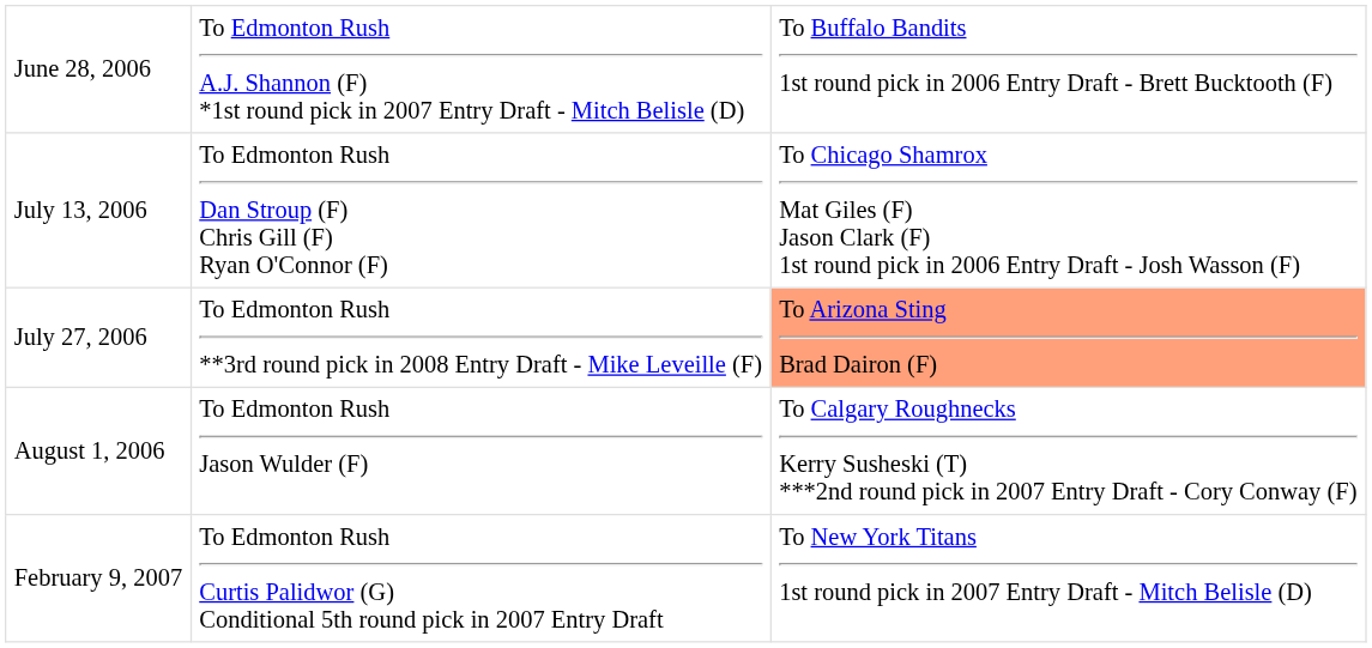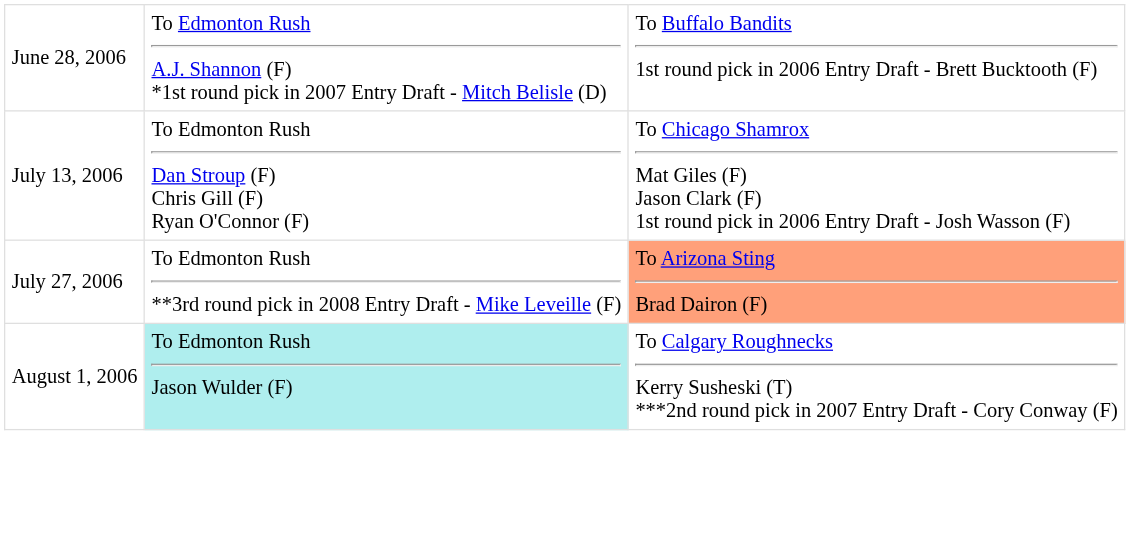August 1, 2006 | column 2: no background -> paleturquoise background
- row: February 9, 2007 | To Edmonton Rush Curtis Palidwor (G) Conditional 5th round pick in 2007 Entry Draft | To New York Titans 1st round pick in 2007 Entry Draft - Mitch Belisle (D)
